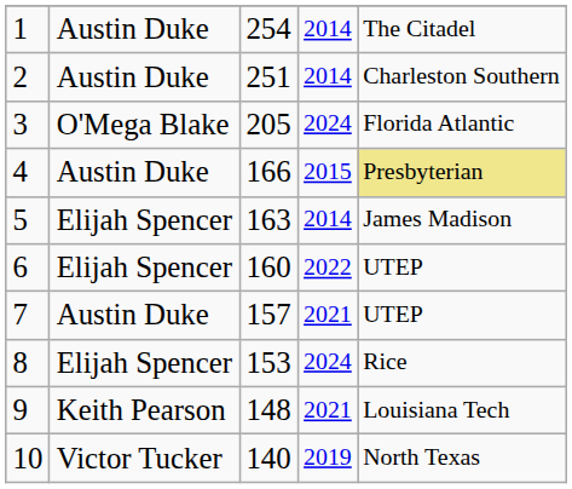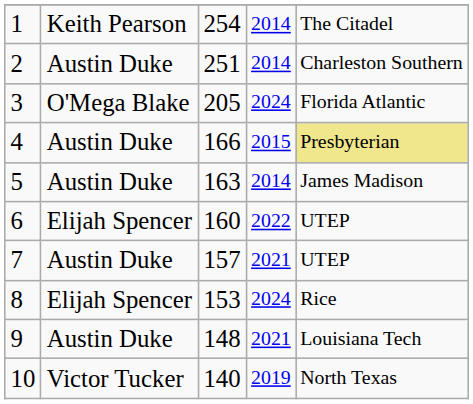1 | column 2: Austin Duke -> Keith Pearson
5 | column 2: Elijah Spencer -> Austin Duke
9 | column 2: Keith Pearson -> Austin Duke
